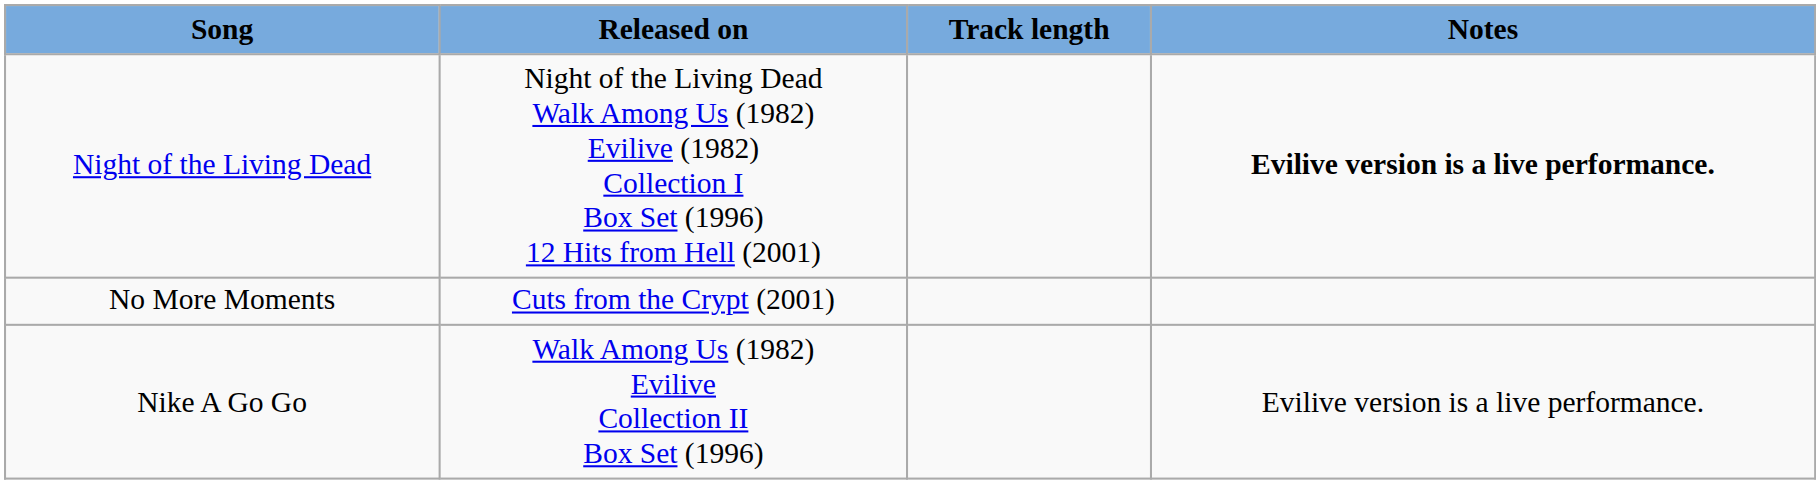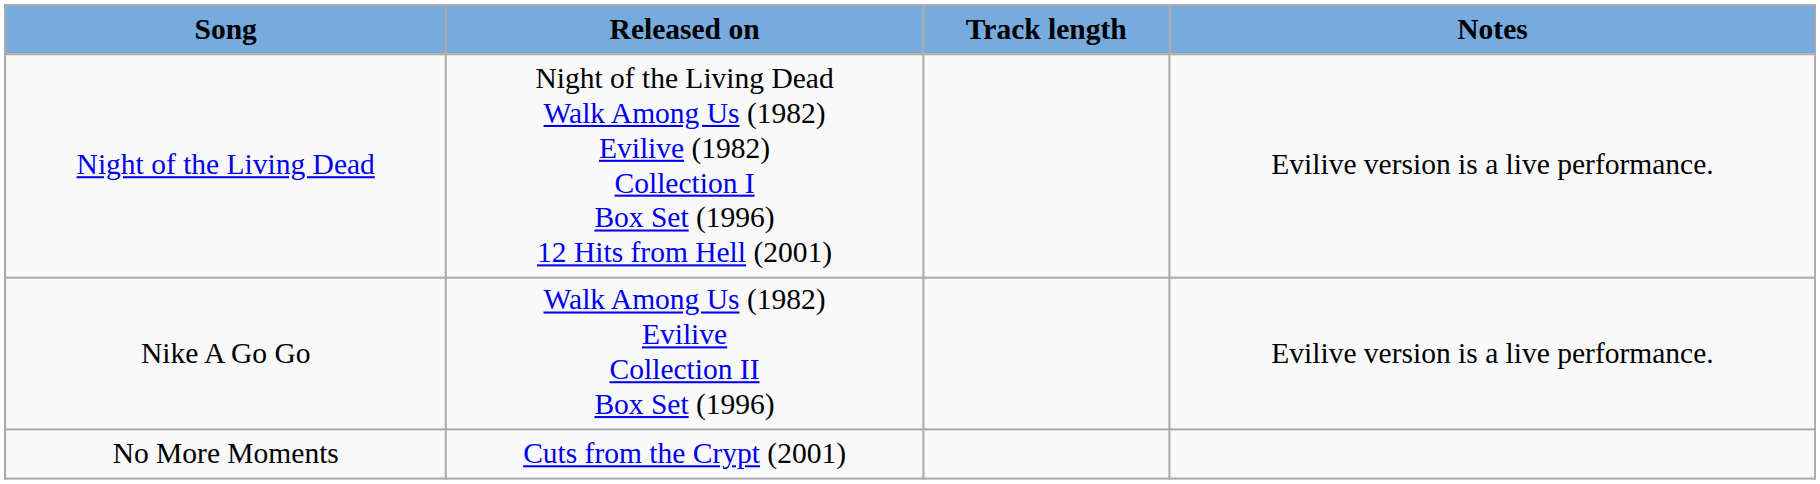Night of the Living Dead | Notes: bold -> normal
rows swapped: Nike A Go Go <-> No More Moments
